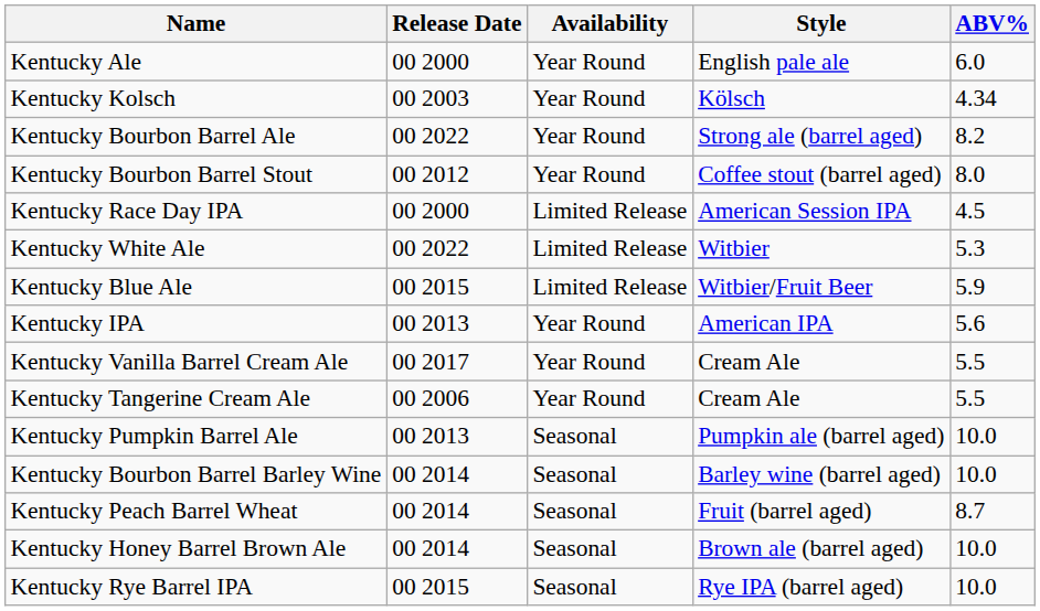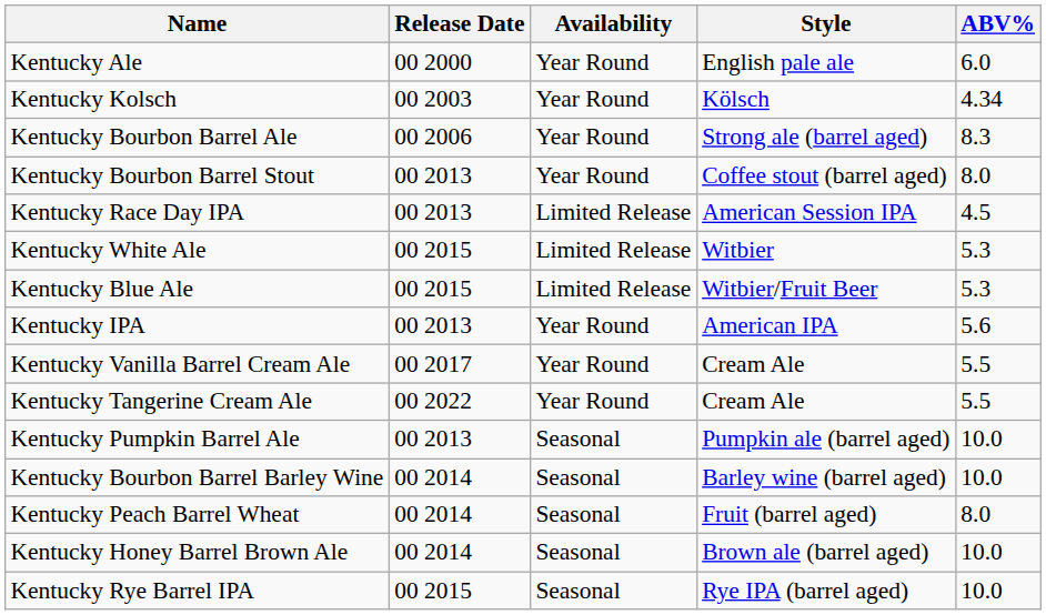Kentucky Bourbon Barrel Ale | Release Date: 00 2022 -> 00 2006
Kentucky Bourbon Barrel Ale | ABV%: 8.2 -> 8.3
Kentucky Bourbon Barrel Stout | Release Date: 00 2012 -> 00 2013
Kentucky Race Day IPA | Release Date: 00 2000 -> 00 2013
Kentucky White Ale | Release Date: 00 2022 -> 00 2015
Kentucky Blue Ale | ABV%: 5.9 -> 5.3
Kentucky Tangerine Cream Ale | Release Date: 00 2006 -> 00 2022
Kentucky Peach Barrel Wheat | ABV%: 8.7 -> 8.0
